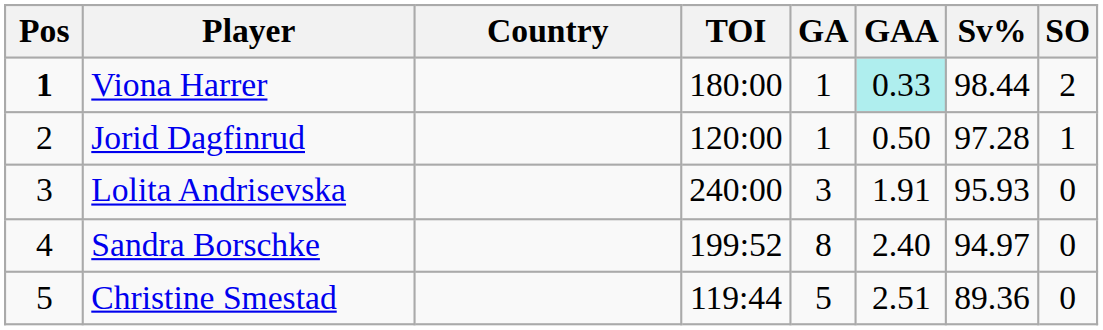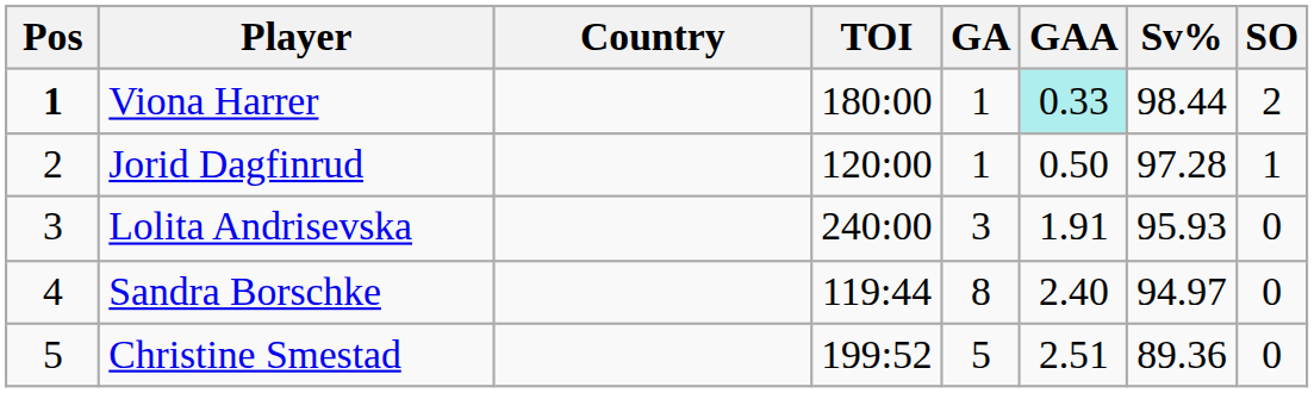Sandra Borschke | TOI: 199:52 -> 119:44
Christine Smestad | TOI: 119:44 -> 199:52
